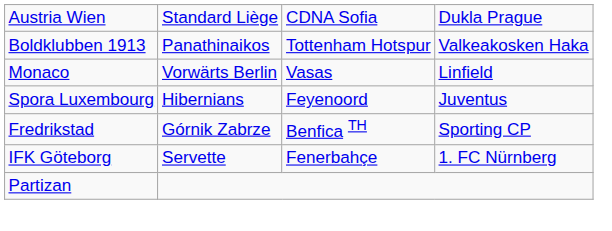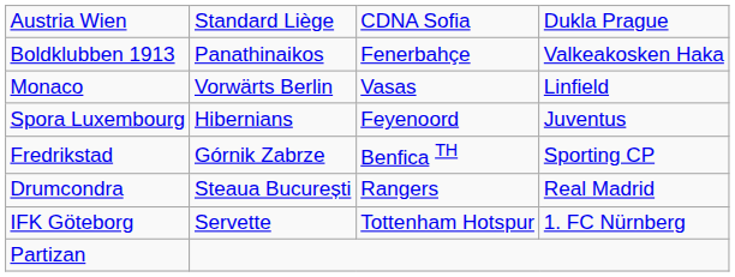Boldklubben 1913 | column 3: Tottenham Hotspur -> Fenerbahçe
+ row: Drumcondra | Steaua București | Rangers | Real Madrid
IFK Göteborg | column 3: Fenerbahçe -> Tottenham Hotspur
